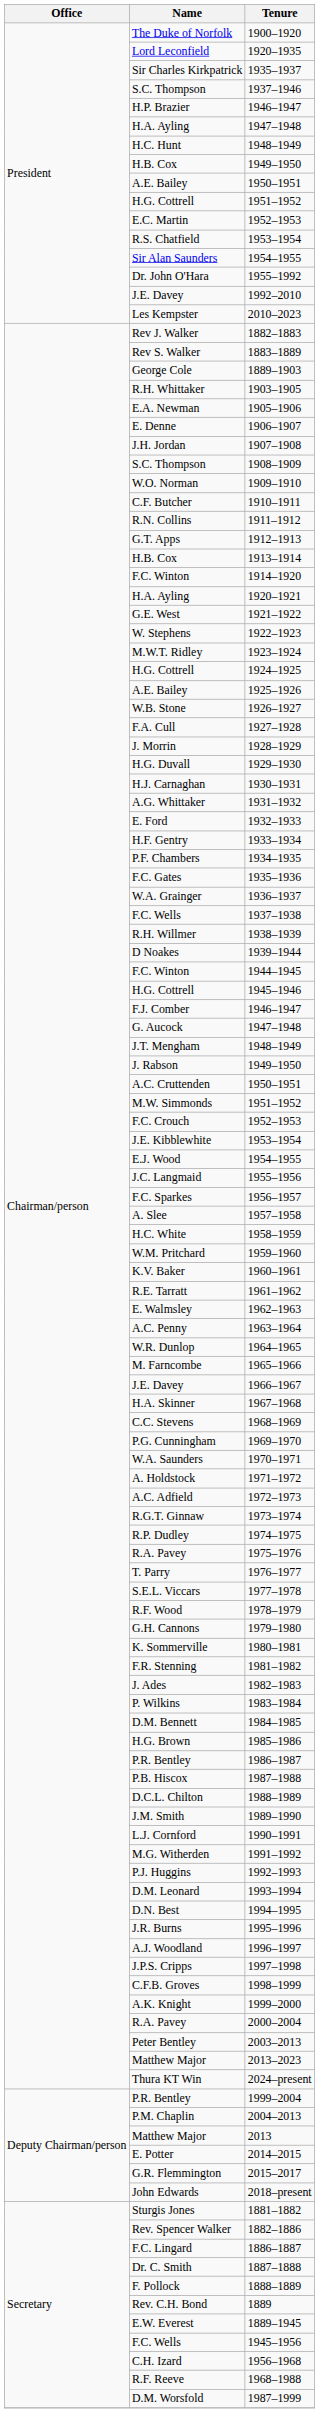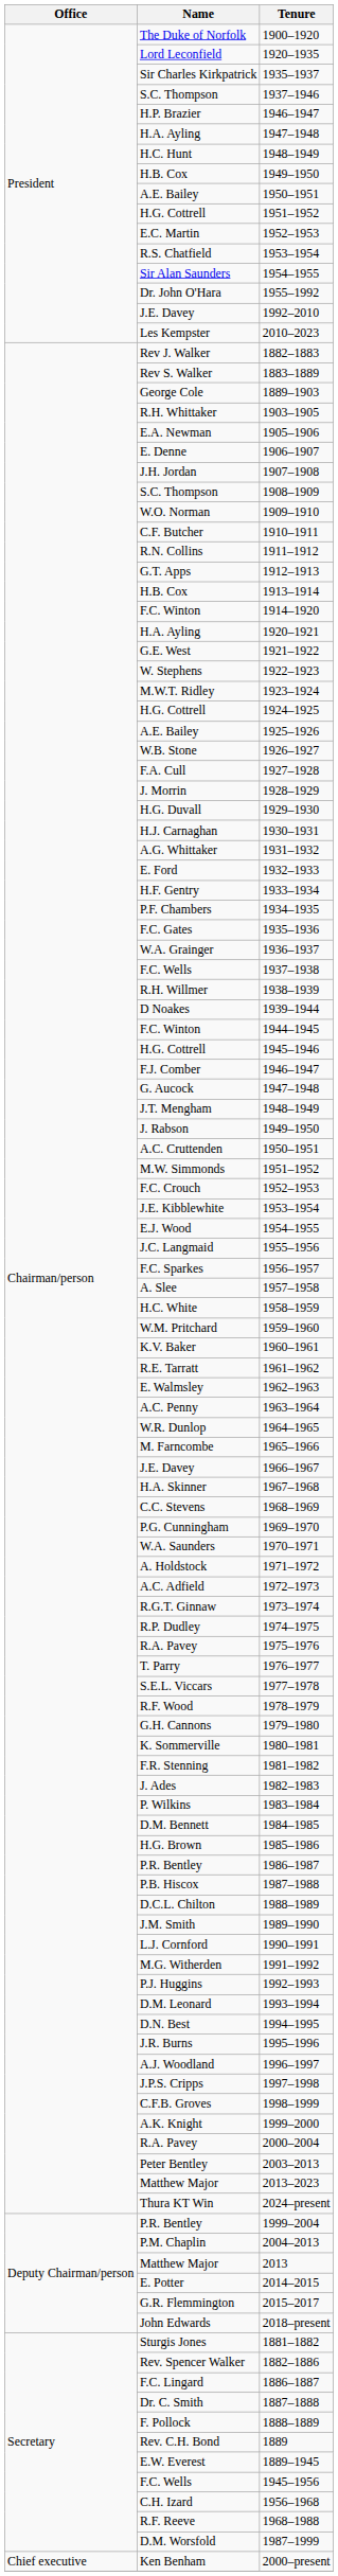+ row: Chief executive | Ken Benham | 2000–present
